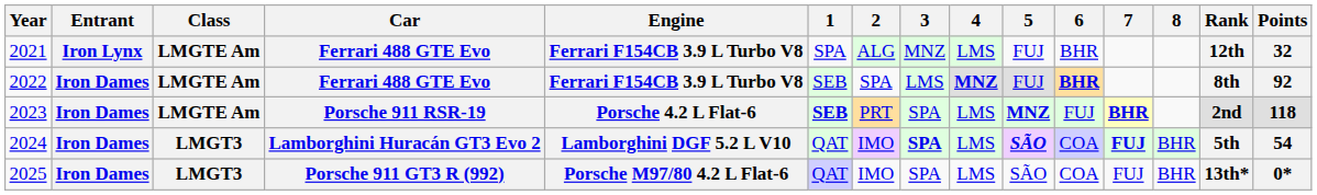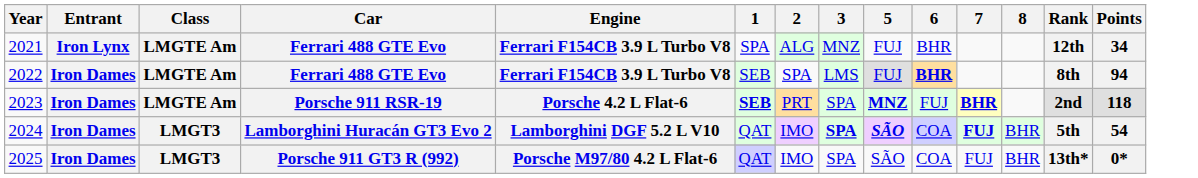- column: 4 | LMS | MNZ | LMS | LMS | LMS
2021 | Points: 32 -> 34
2022 | Points: 92 -> 94
